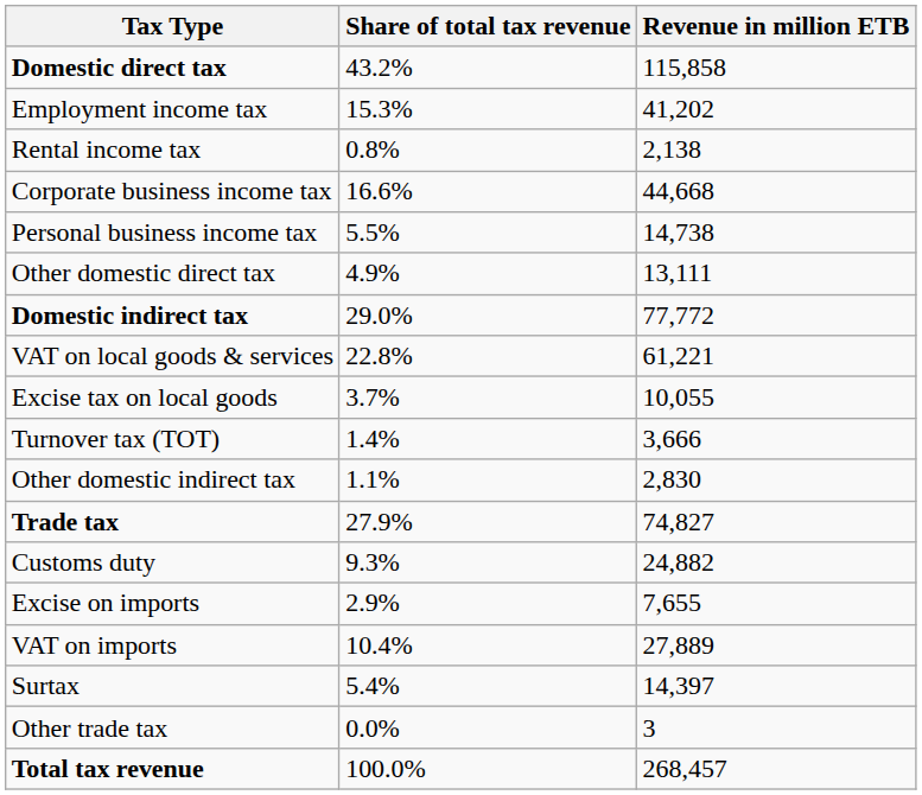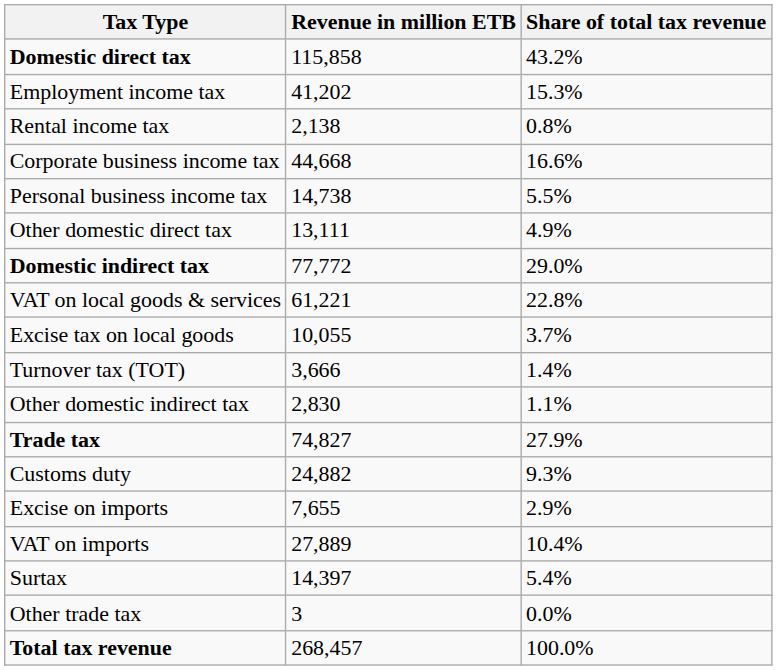columns swapped: Revenue in million ETB <-> Share of total tax revenue
